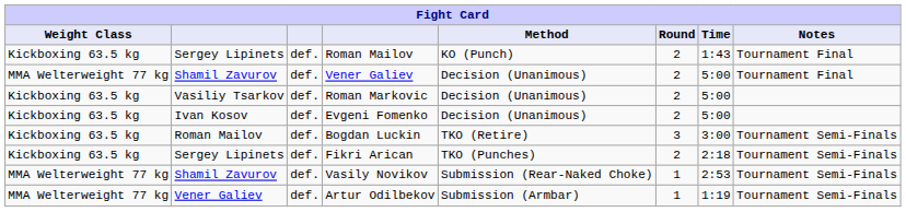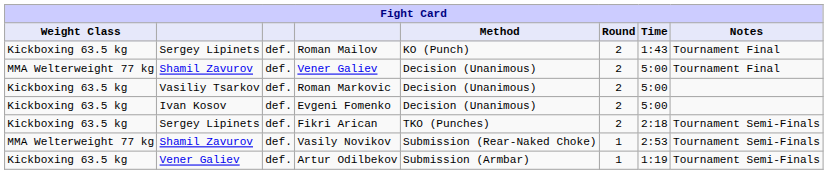- row: Kickboxing 63.5 kg | Roman Mailov | def. | Bogdan Luckin | TKO (Retire) | 3 | 3:00 | Tournament Semi-Finals
Artur Odilbekov | Weight Class: MMA Welterweight 77 kg -> Kickboxing 63.5 kg
